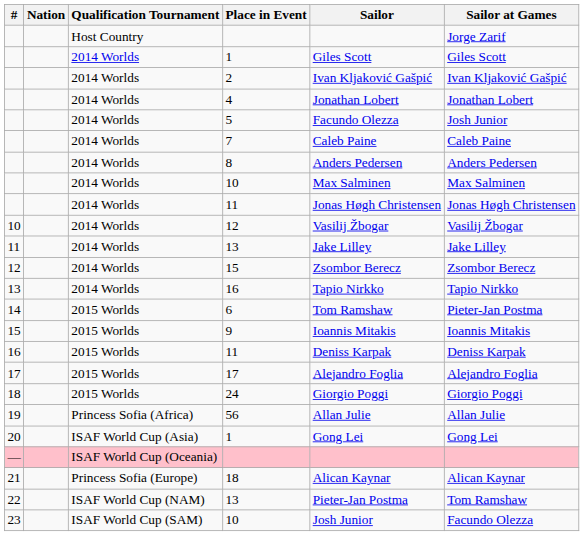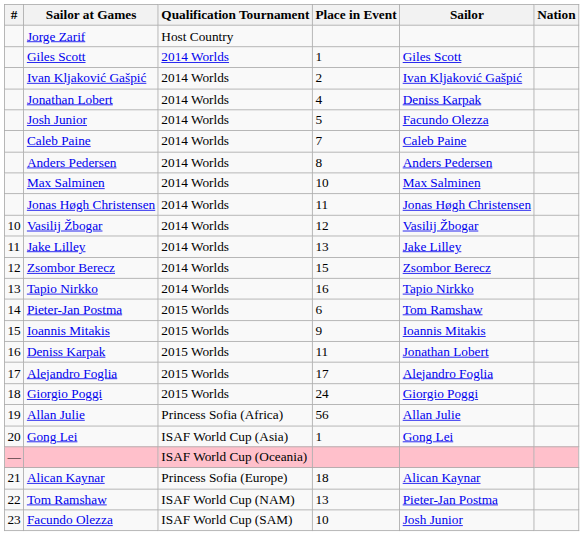columns swapped: Nation <-> Sailor at Games
4 | Sailor: Jonathan Lobert -> Deniss Karpak
16 / 11 | Sailor: Deniss Karpak -> Jonathan Lobert
